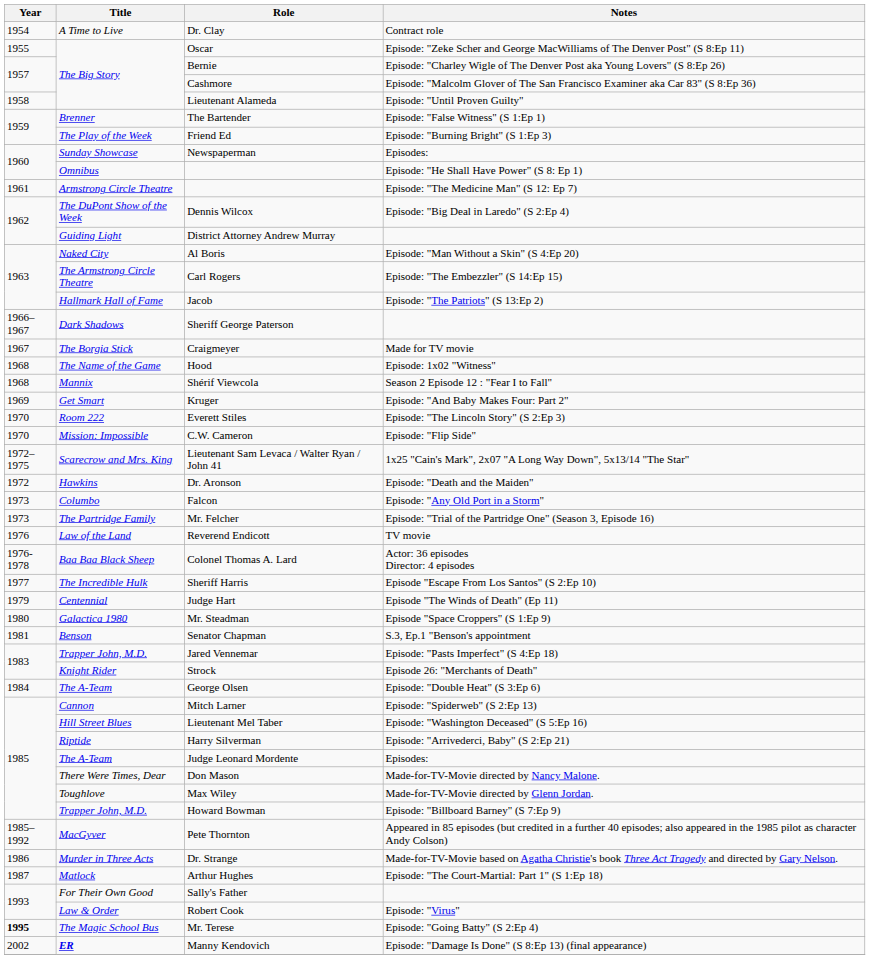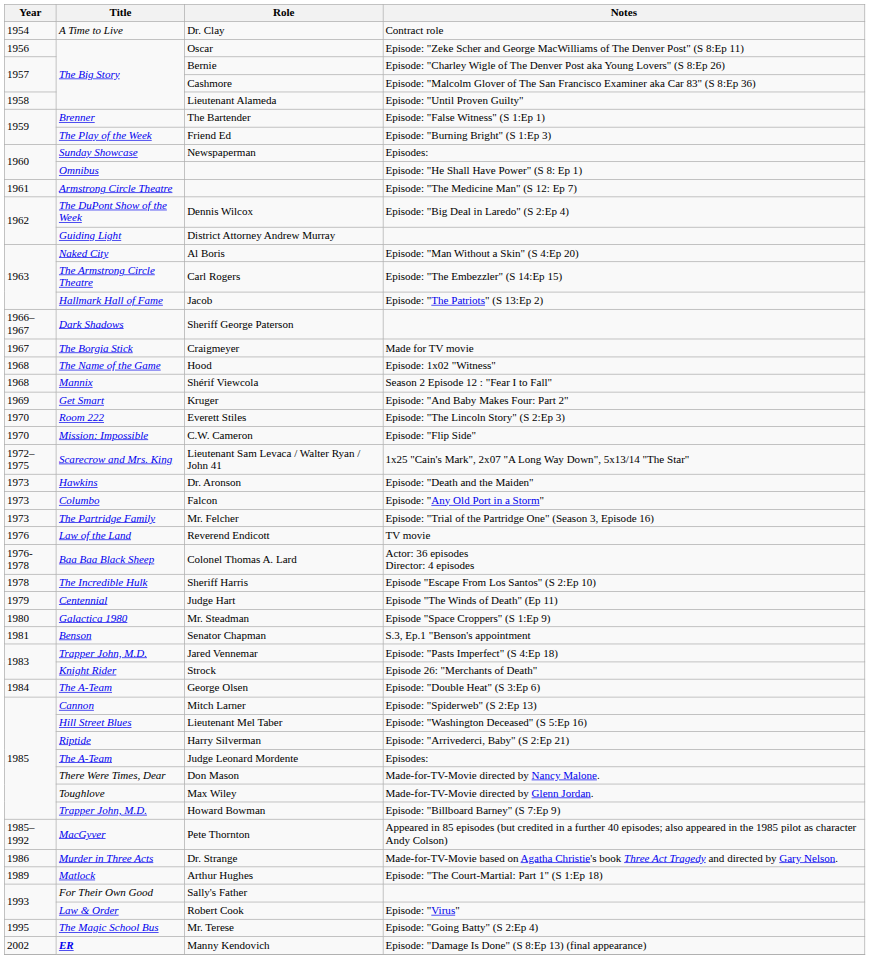Oscar | Year: 1955 -> 1956
Dr. Aronson | Year: 1972 -> 1973
Sheriff Harris | Year: 1977 -> 1978
Arthur Hughes | Year: 1987 -> 1989
Mr. Terese | Year: bold -> normal
